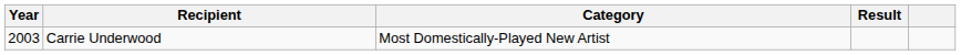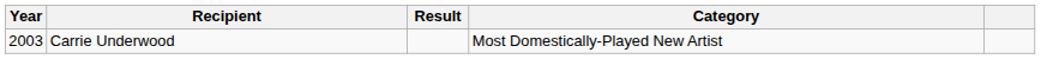columns swapped: Category <-> Result
